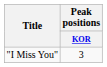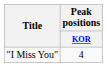"I Miss You" | Peak positions / KOR: 3 -> 4
